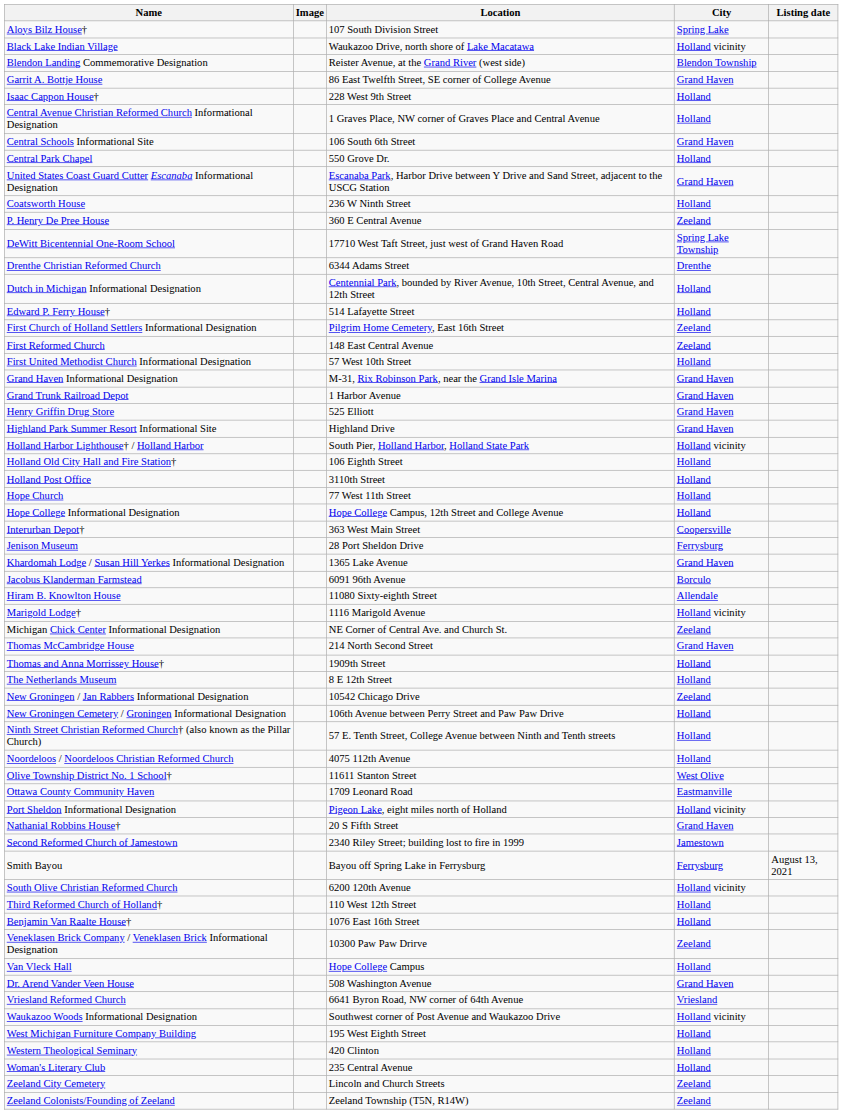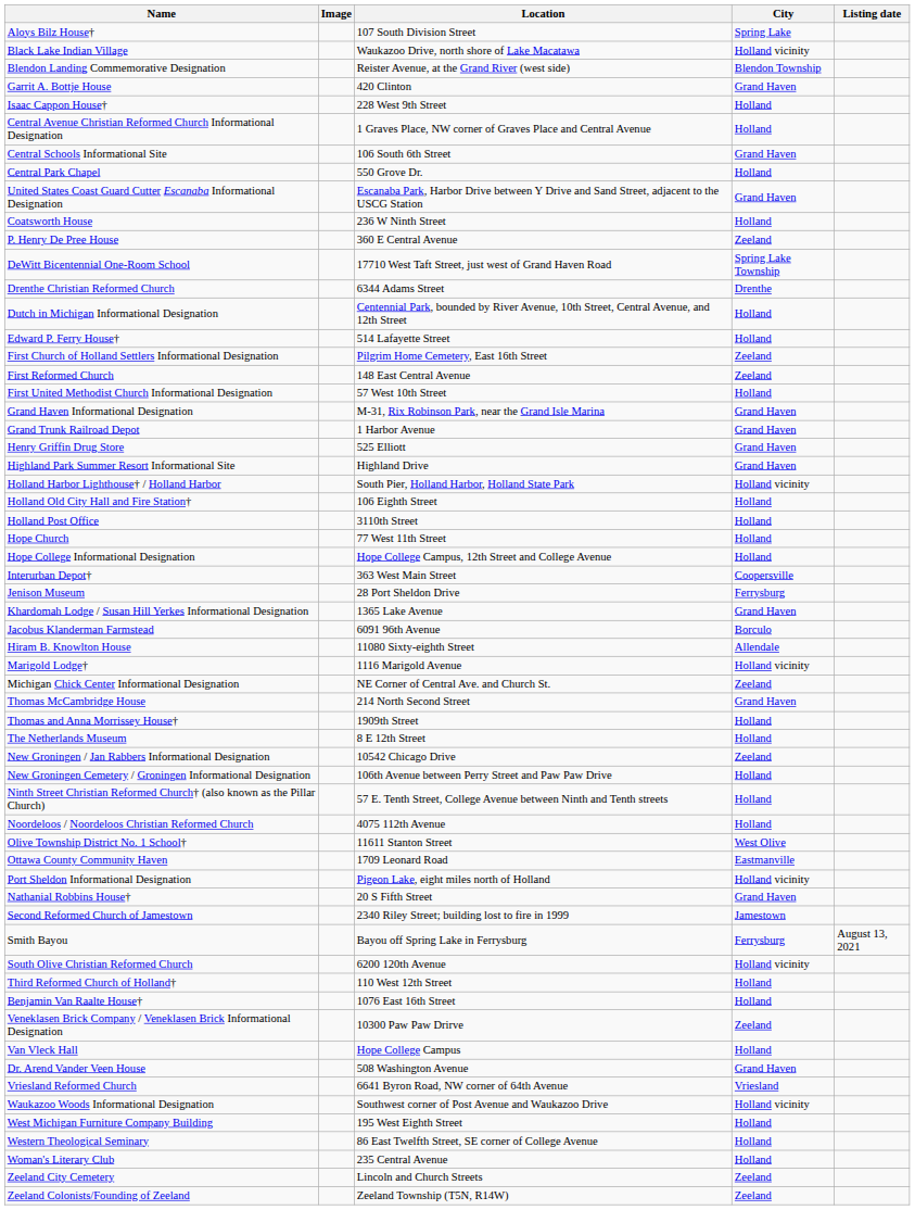Garrit A. Bottje House | Location: 86 East Twelfth Street, SE corner of College Avenue -> 420 Clinton
Western Theological Seminary | Location: 420 Clinton -> 86 East Twelfth Street, SE corner of College Avenue
